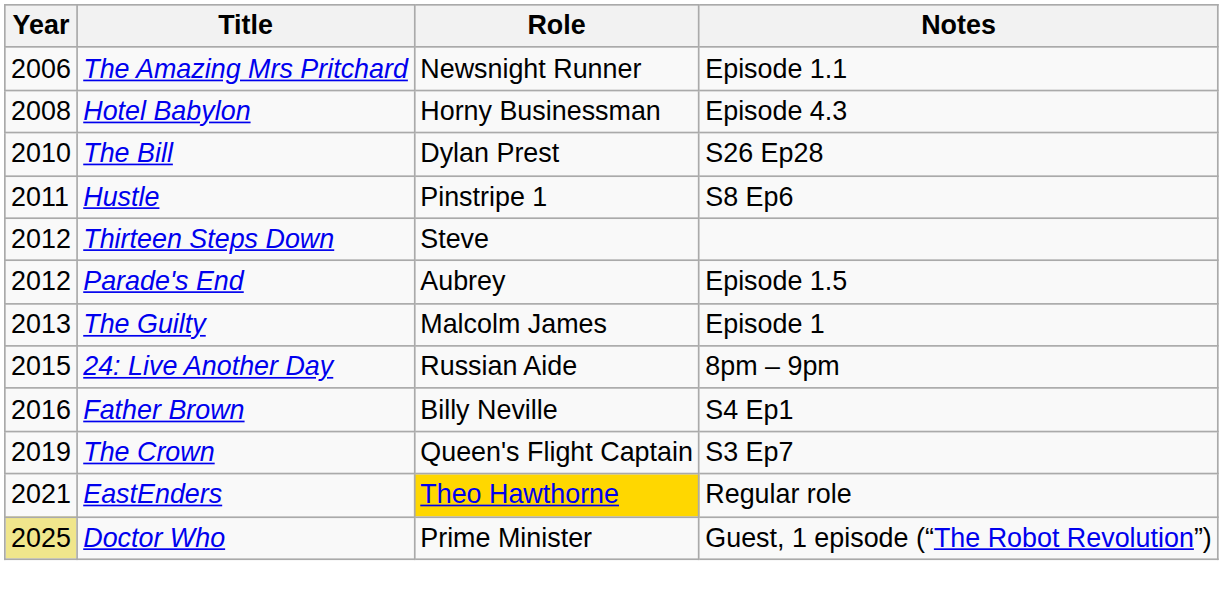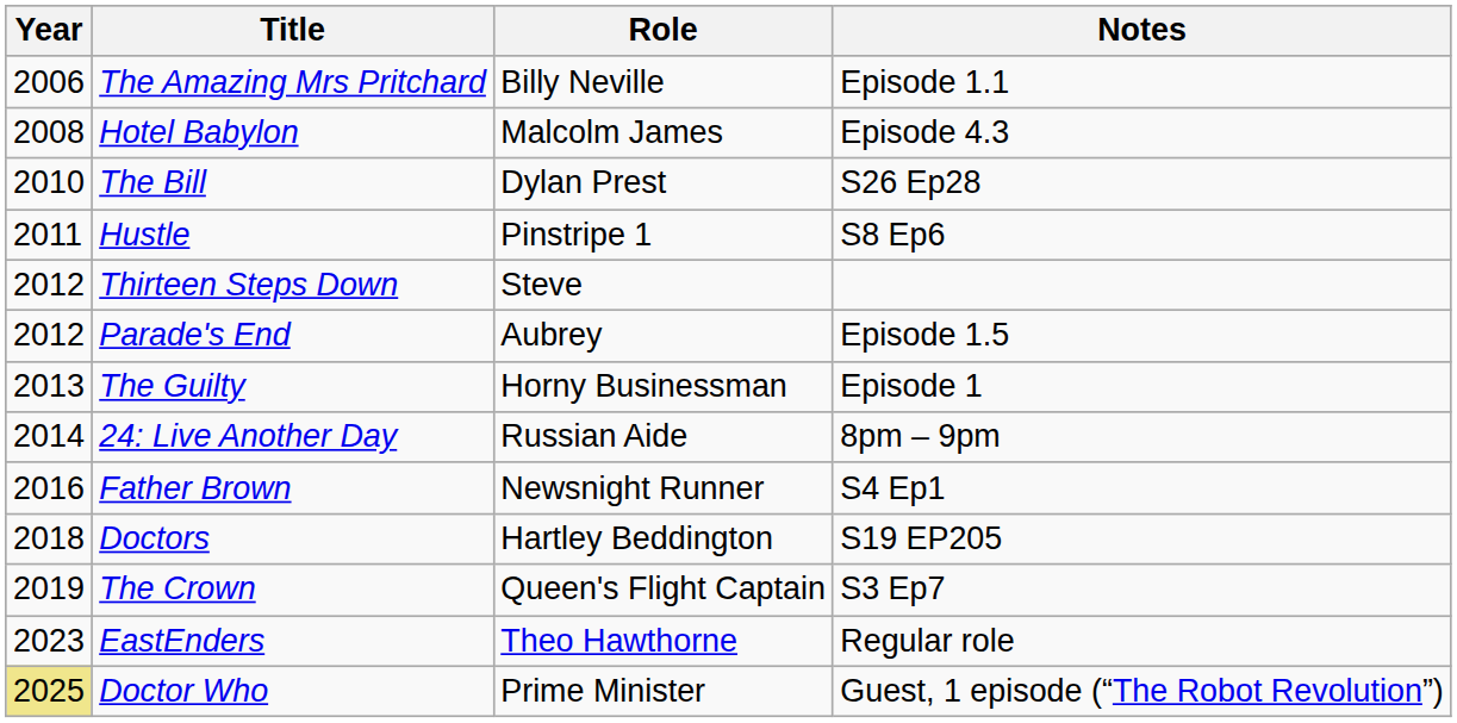The Amazing Mrs Pritchard | Role: Newsnight Runner -> Billy Neville
Hotel Babylon | Role: Horny Businessman -> Malcolm James
The Guilty | Role: Malcolm James -> Horny Businessman
24: Live Another Day | Year: 2015 -> 2014
Father Brown | Role: Billy Neville -> Newsnight Runner
+ row: 2018 | Doctors | Hartley Beddington | S19 EP205
EastEnders | Year: 2021 -> 2023
EastEnders | Role: gold background -> no background
